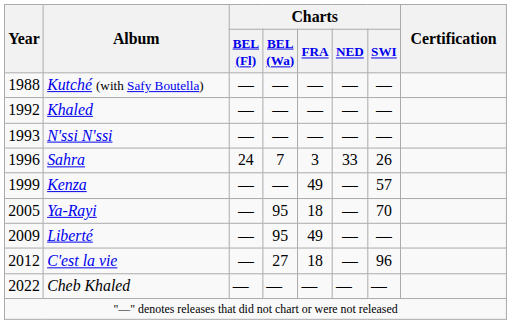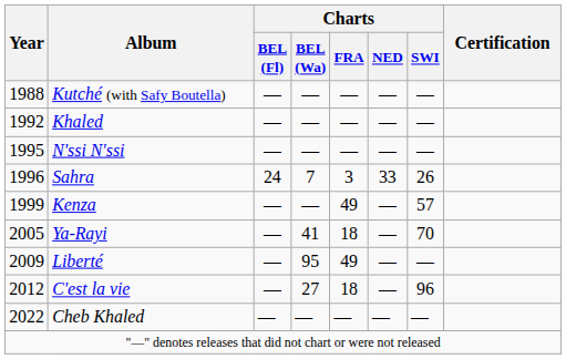N'ssi N'ssi | Year: 1993 -> 1995
Ya-Rayi | Charts / BEL (Wa): 95 -> 41
